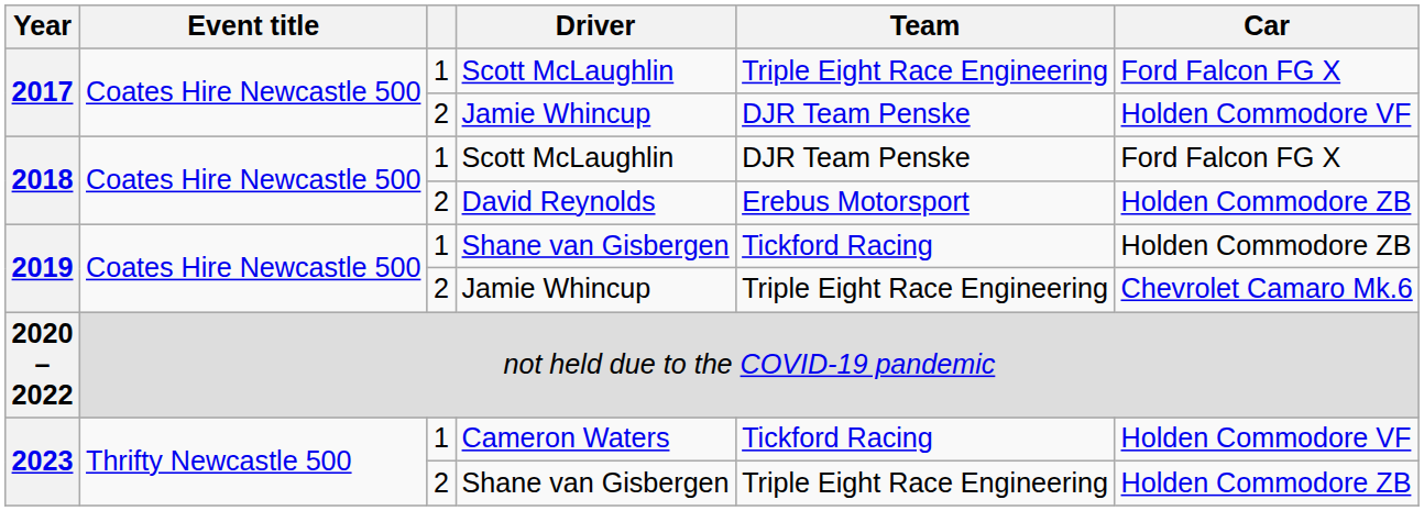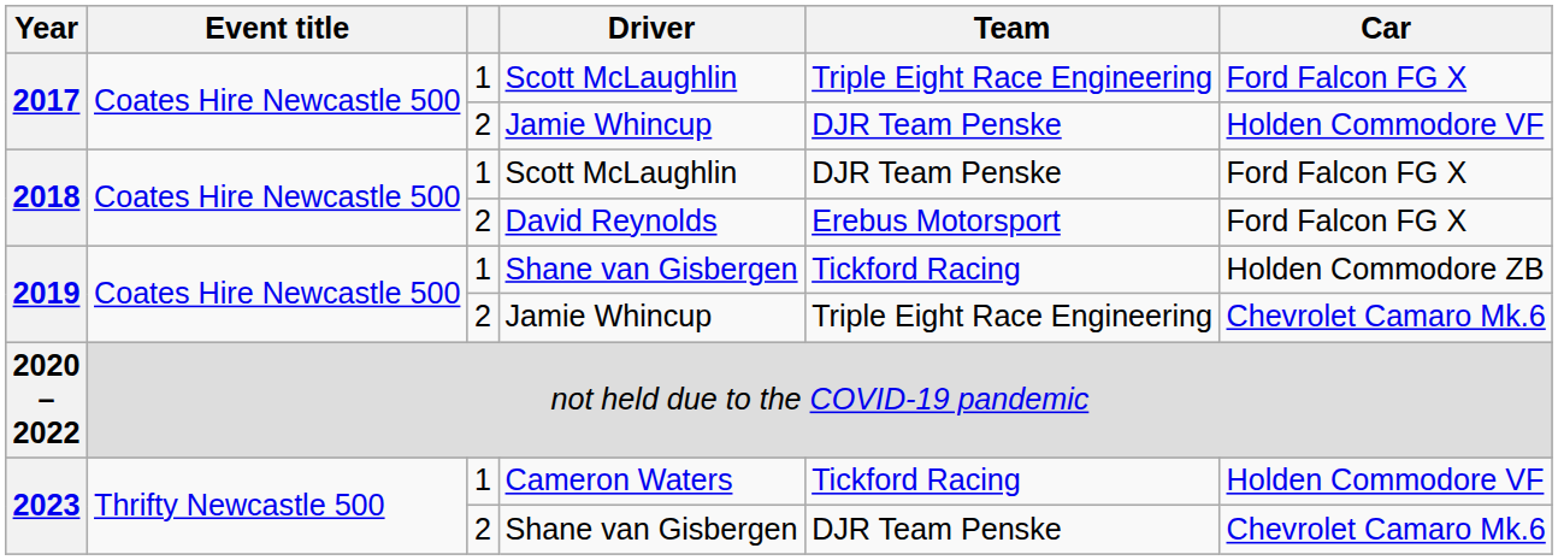David Reynolds | Car: Holden Commodore ZB -> Ford Falcon FG X
2023 / Shane van Gisbergen | Team: Triple Eight Race Engineering -> DJR Team Penske
2023 / Shane van Gisbergen | Car: Holden Commodore ZB -> Chevrolet Camaro Mk.6
